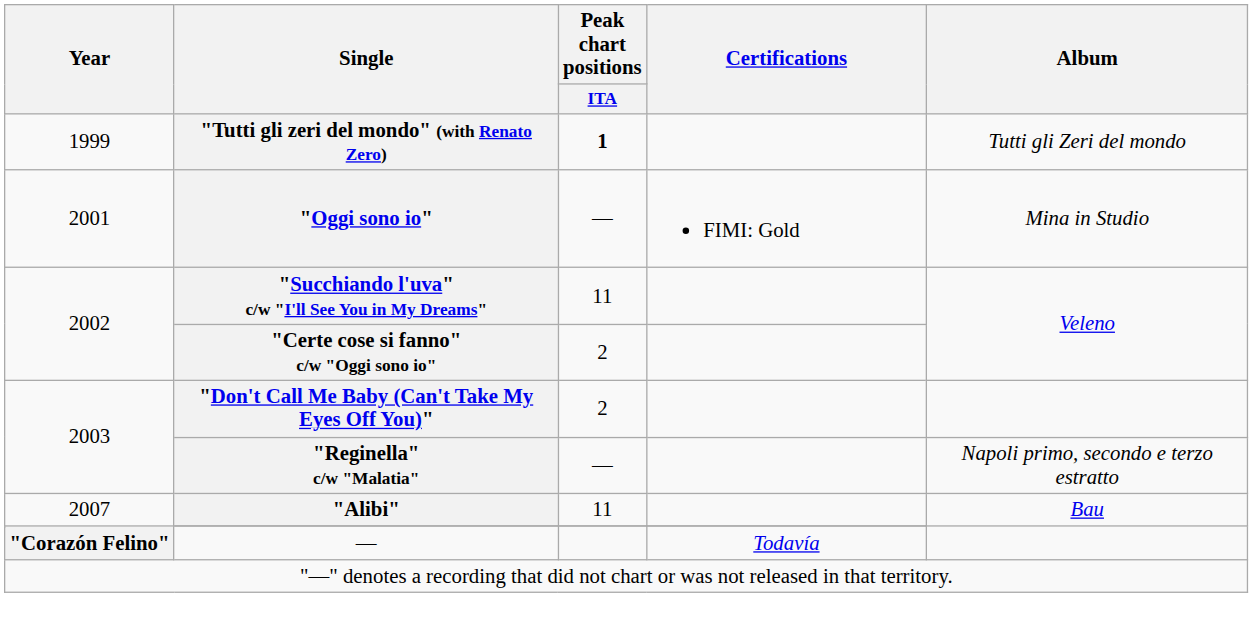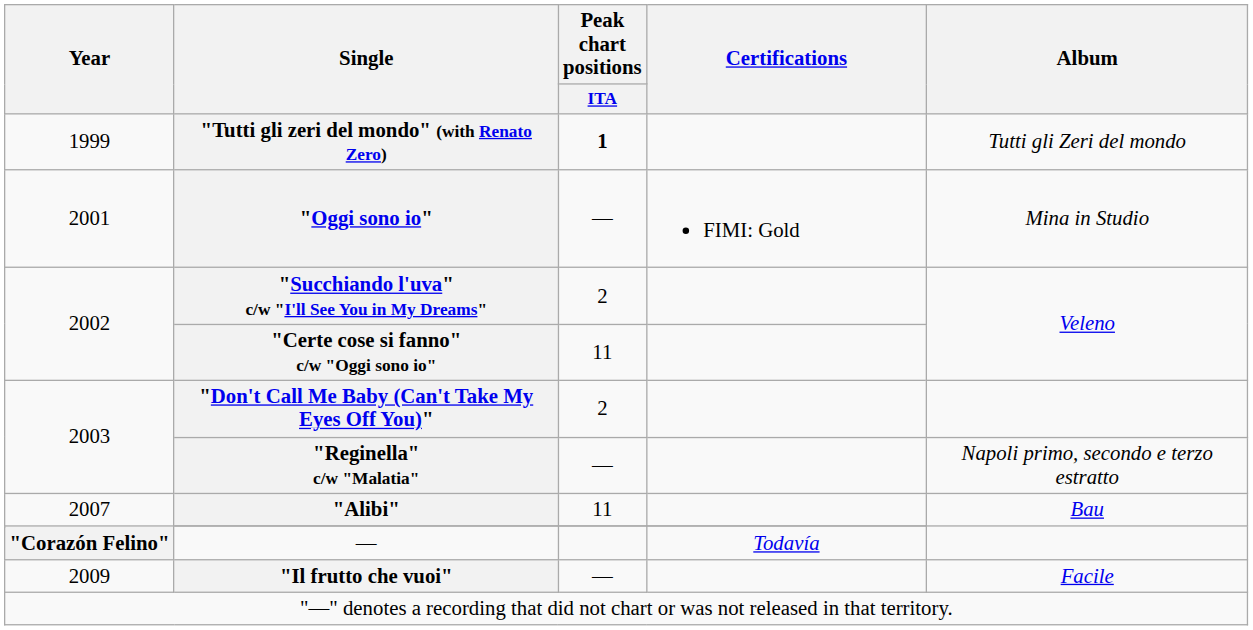"Succhiando l'uva" c/w "I'll See You in My Dreams" | Peak chart positions / ITA: 11 -> 2
"Certe cose si fanno" c/w "Oggi sono io" | Peak chart positions / ITA: 2 -> 11
+ row: 2009 | "Il frutto che vuoi" | — | Facile
